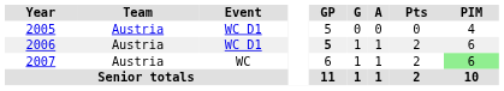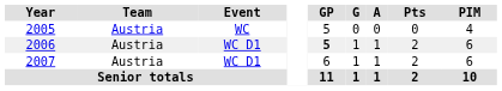2005 | Event: WC D1 -> WC
2007 | Event: WC -> WC D1
2007 | PIM: lightgreen background -> no background
